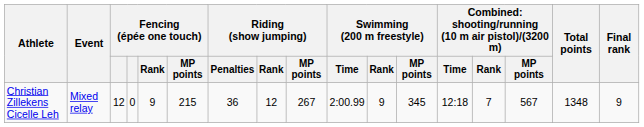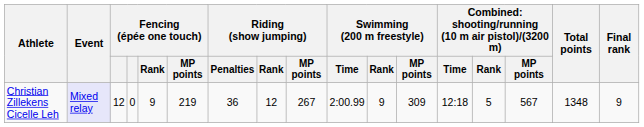Christian Zillekens Cicelle Leh | Event: no background -> lavender background
Christian Zillekens Cicelle Leh | Fencing (épée one touch) / MP points: 215 -> 219
Christian Zillekens Cicelle Leh | Swimming (200 m freestyle) / MP points: 345 -> 309
Christian Zillekens Cicelle Leh | column 14: 7 -> 5
